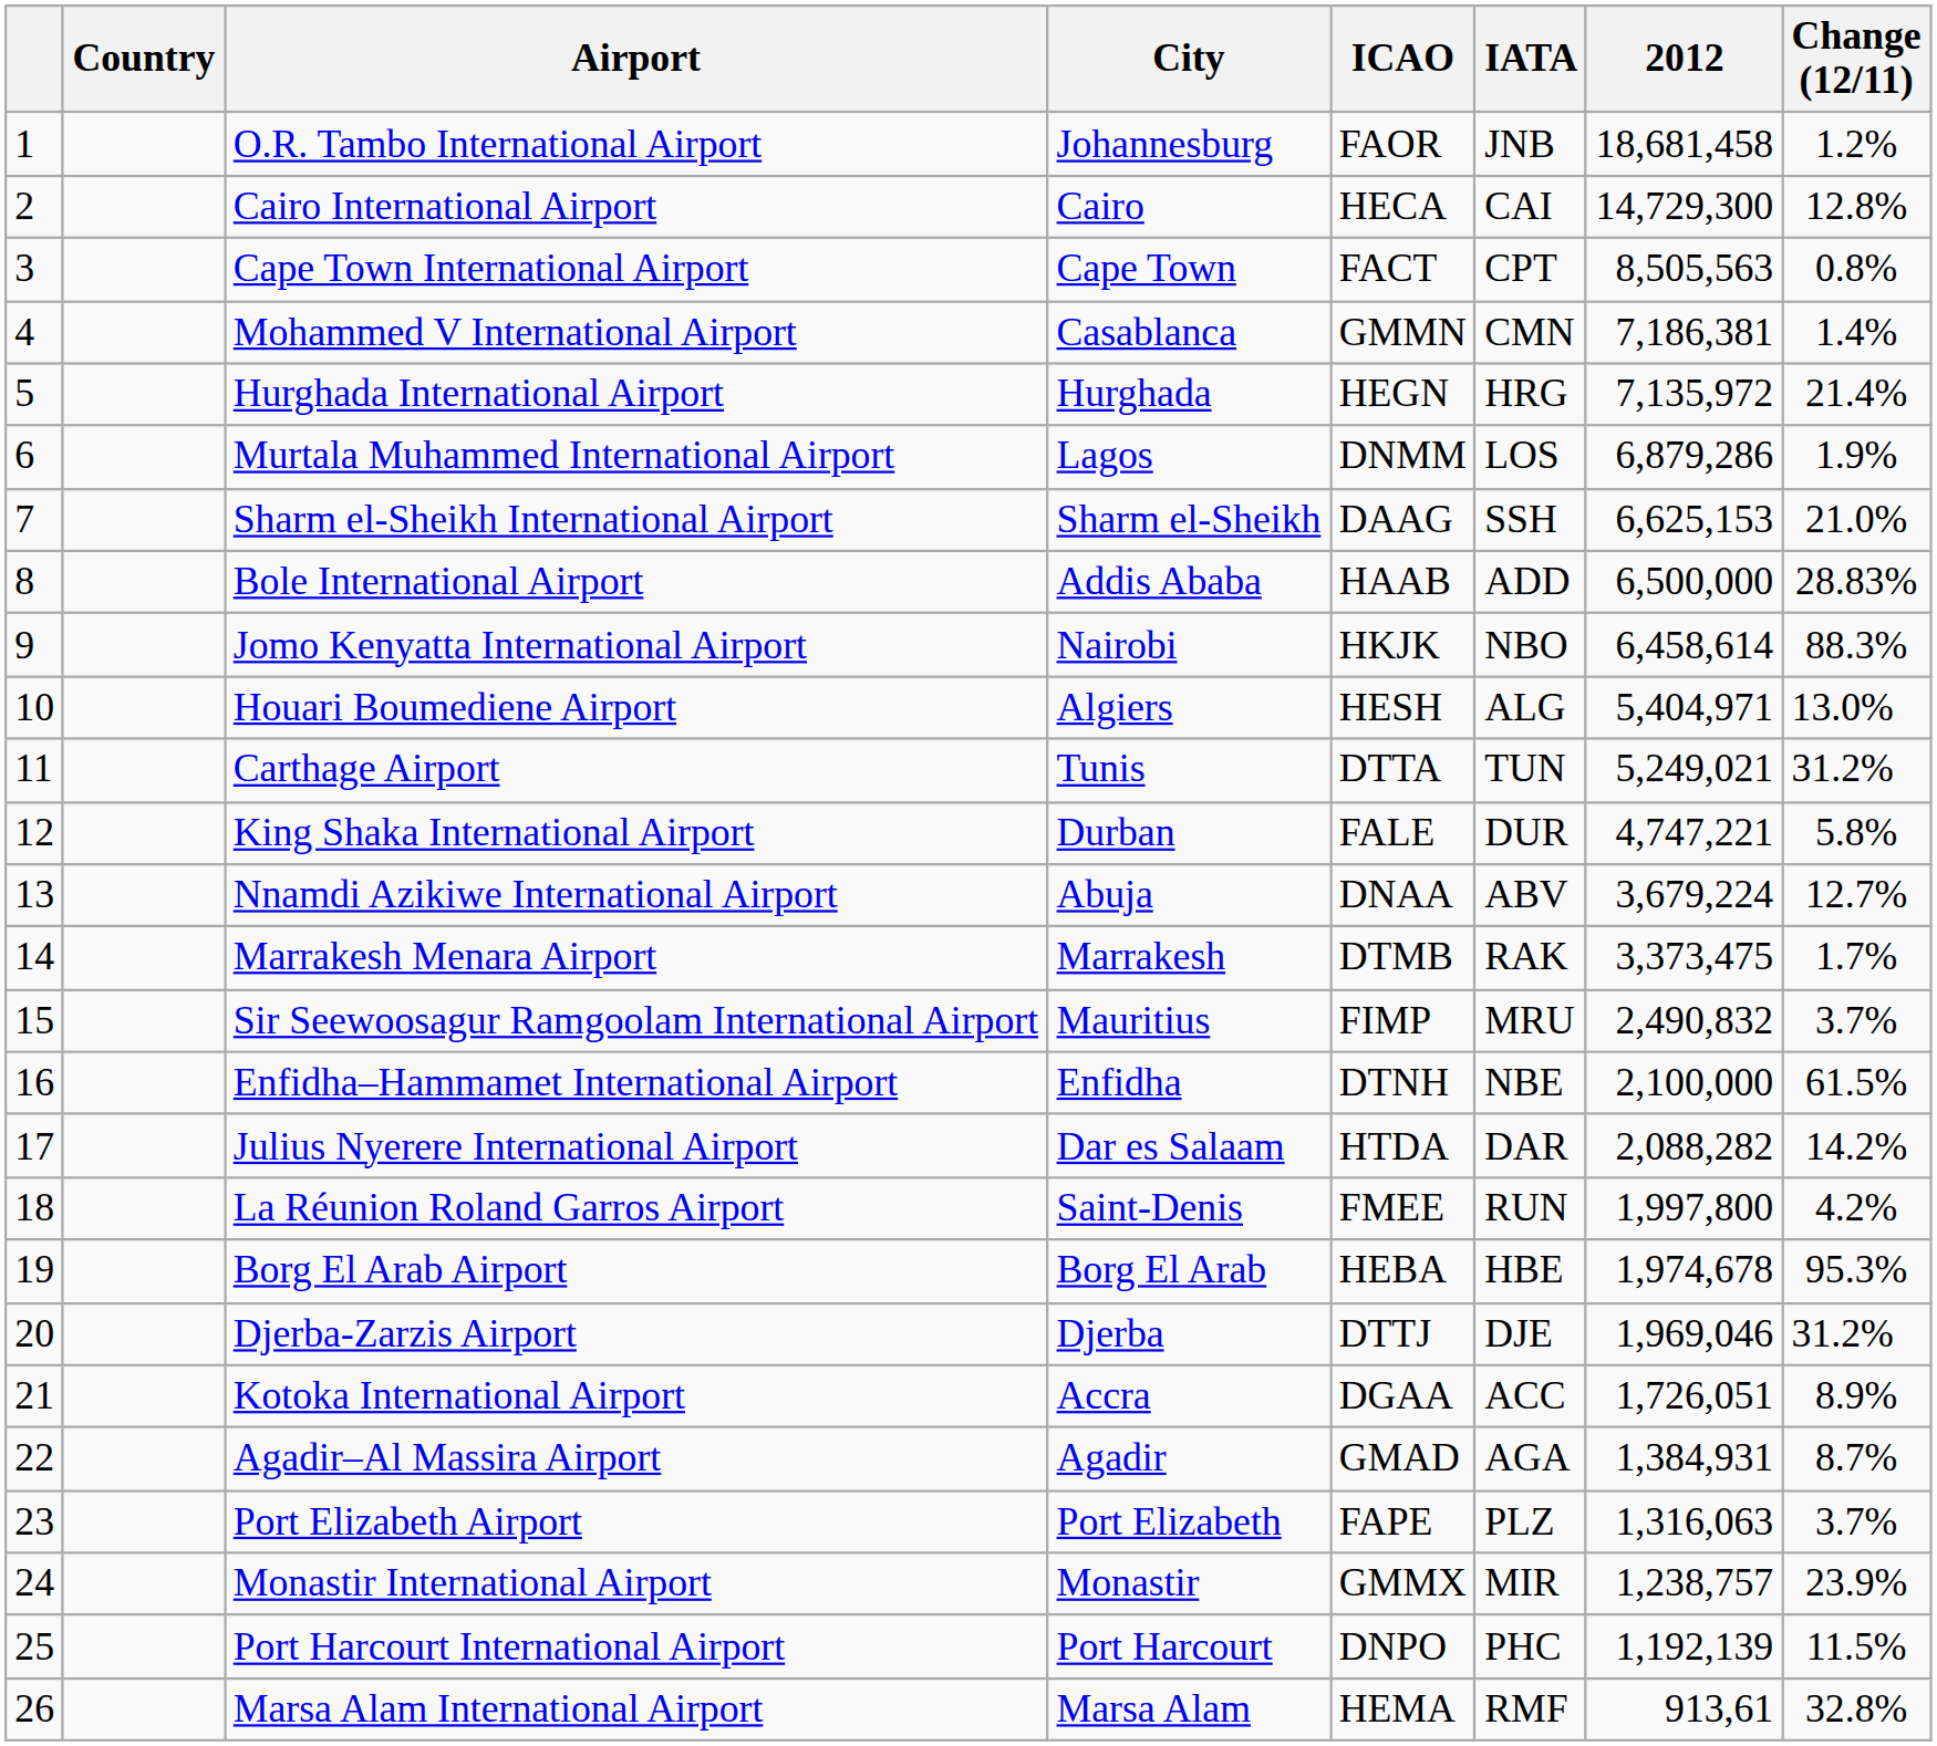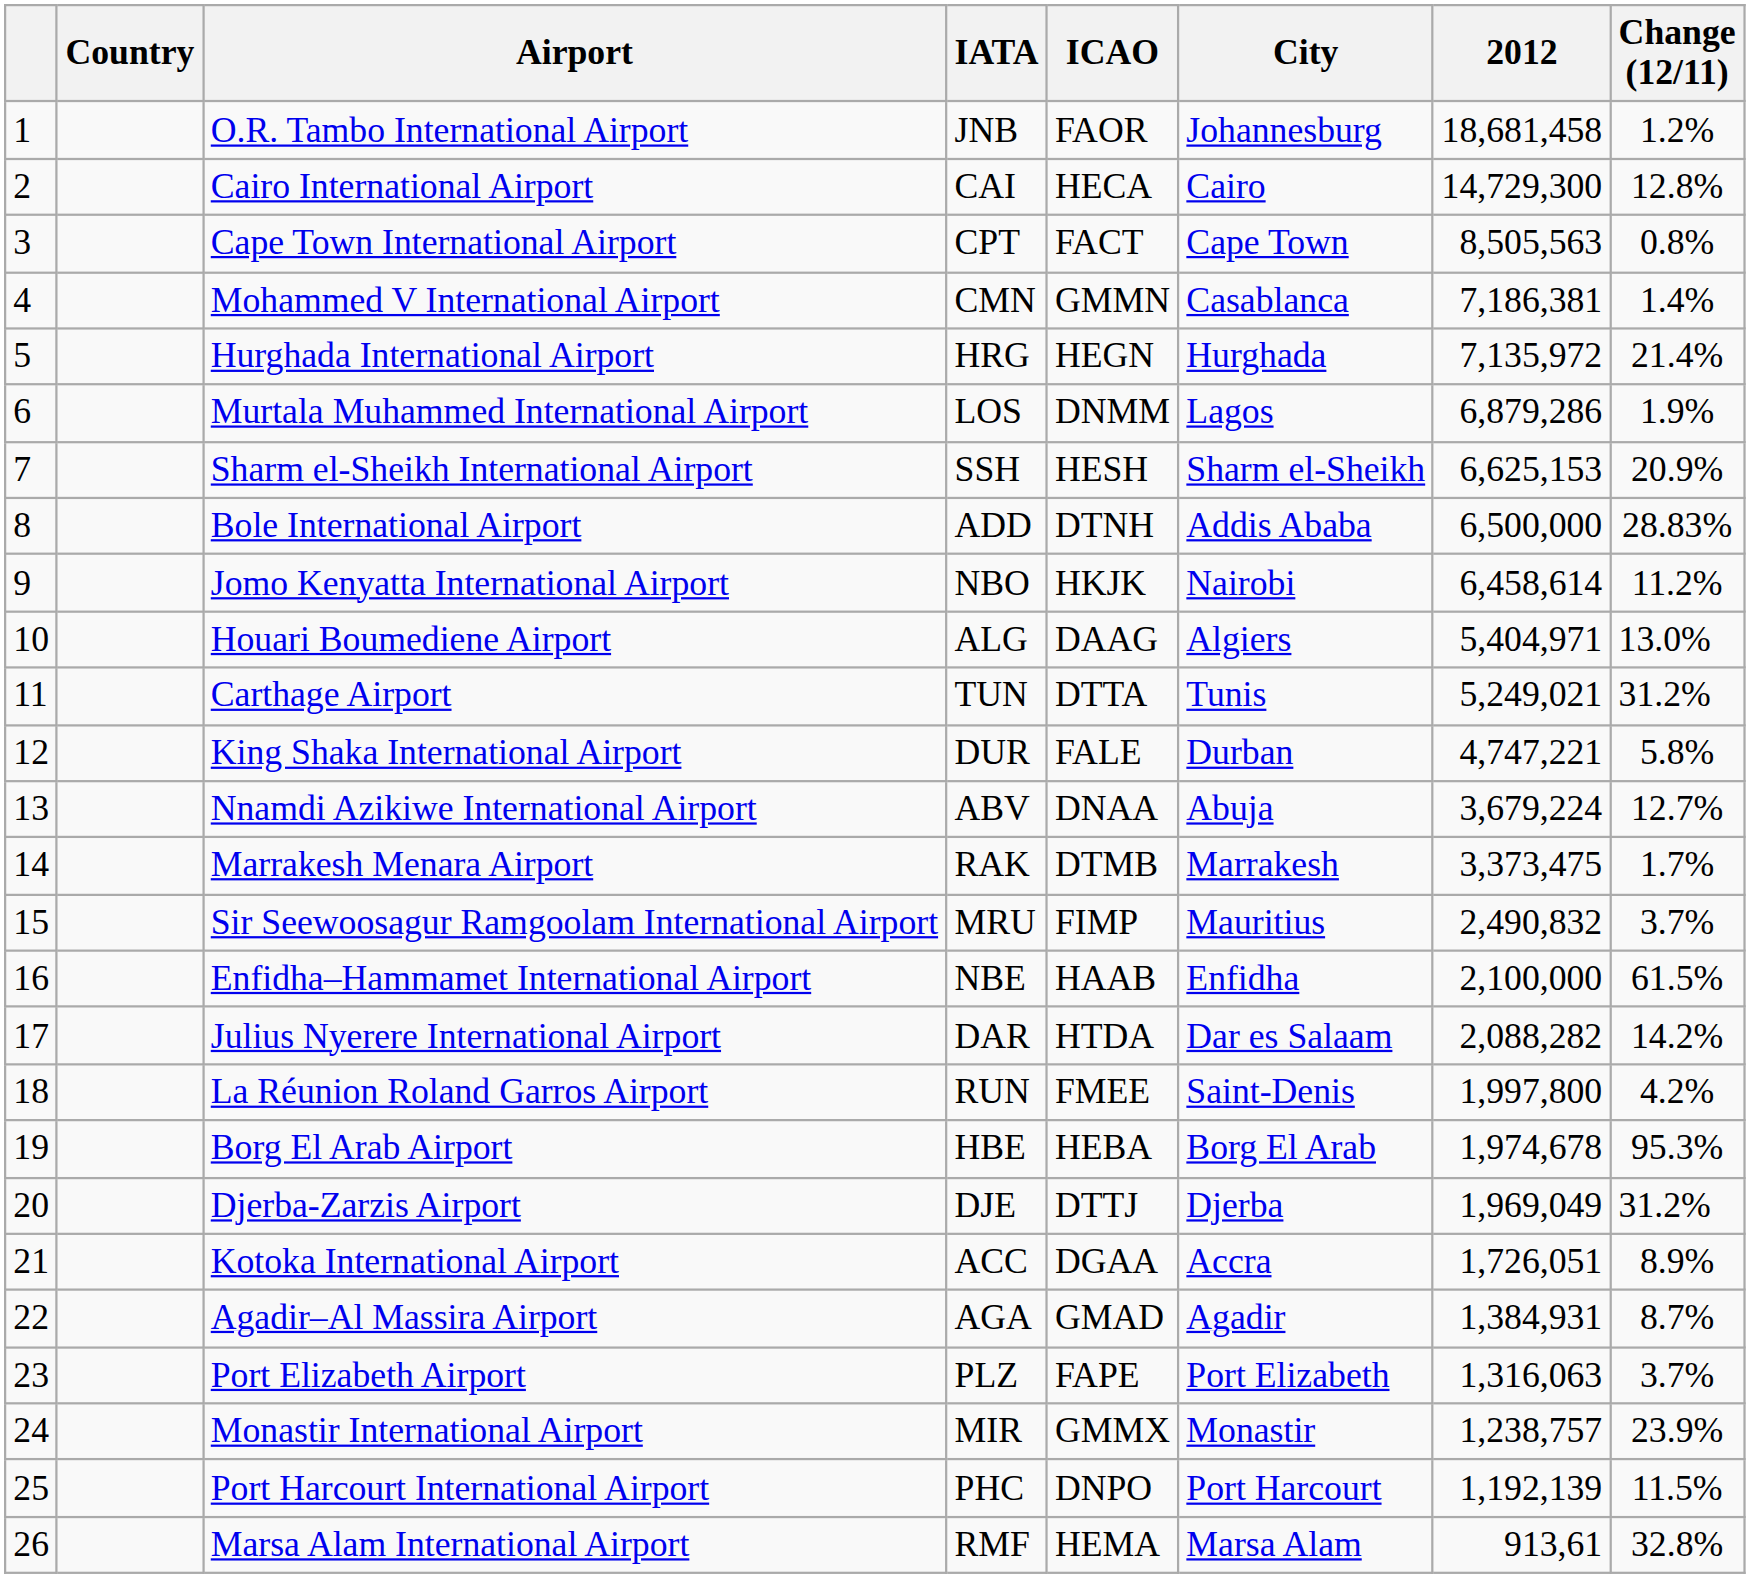columns swapped: IATA <-> City
Sharm el-Sheikh International Airport | ICAO: DAAG -> HESH
Sharm el-Sheikh International Airport | Change (12/11): 21.0% -> 20.9%
Bole International Airport | ICAO: HAAB -> DTNH
Jomo Kenyatta International Airport | Change (12/11): 88.3% -> 11.2%
Houari Boumediene Airport | ICAO: HESH -> DAAG
Enfidha–Hammamet International Airport | ICAO: DTNH -> HAAB
Djerba-Zarzis Airport | 2012: 1,969,046 -> 1,969,049
